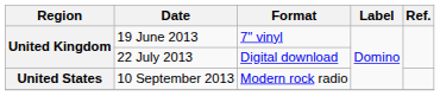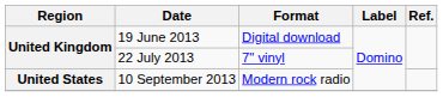19 June 2013 | Format: 7" vinyl -> Digital download
22 July 2013 | Format: Digital download -> 7" vinyl
